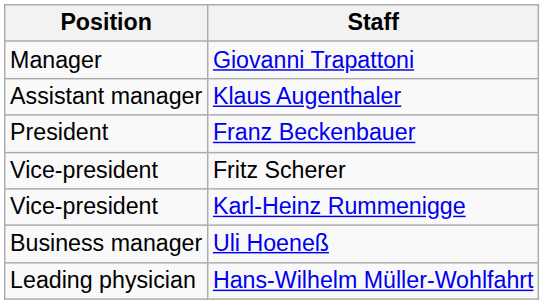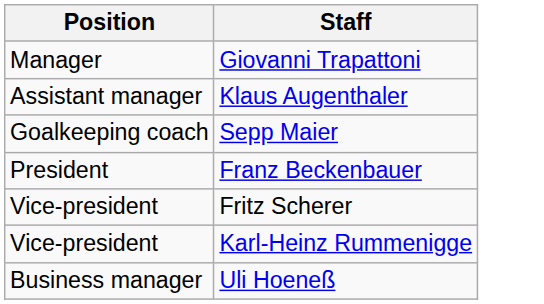+ row: Goalkeeping coach | Sepp Maier
- row: Leading physician | Hans-Wilhelm Müller-Wohlfahrt
